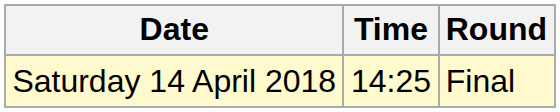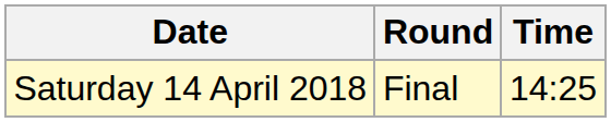columns swapped: Time <-> Round
